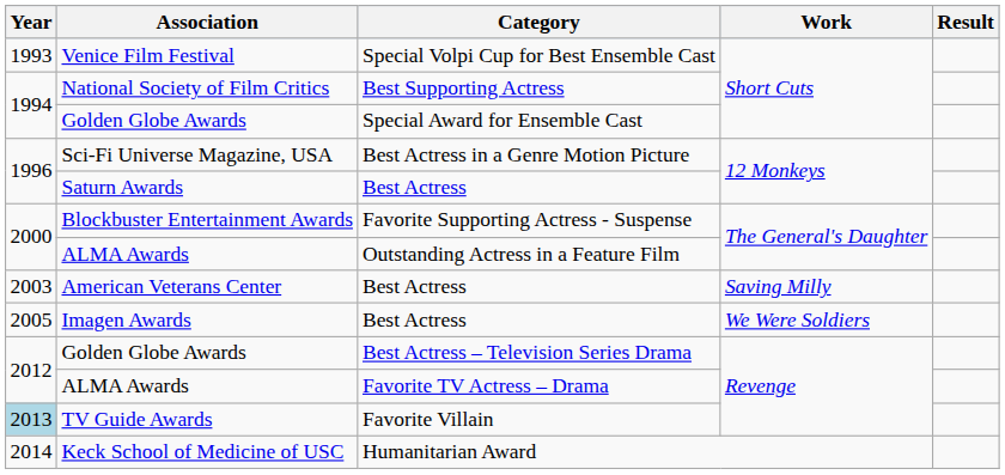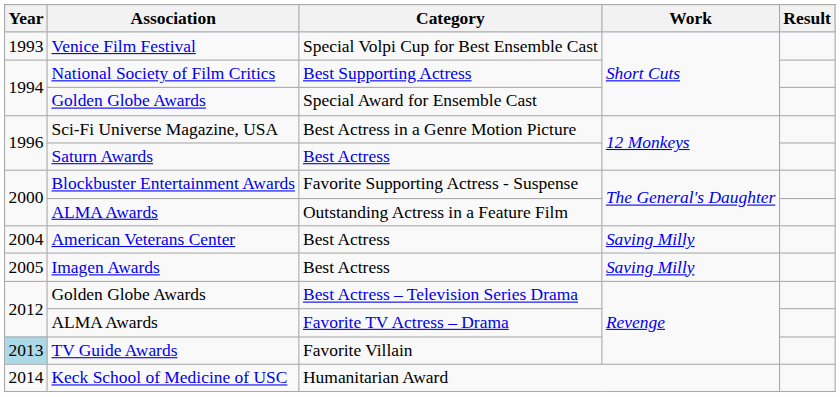American Veterans Center | Year: 2003 -> 2004
Imagen Awards | Work: We Were Soldiers -> Saving Milly
